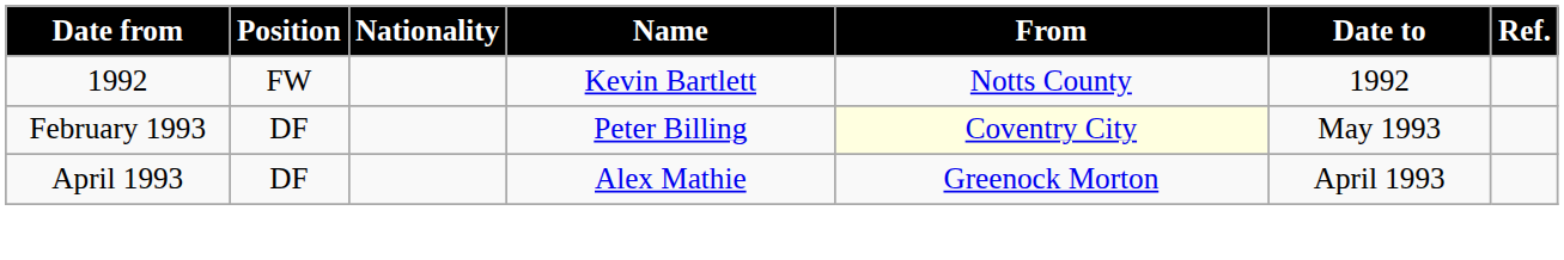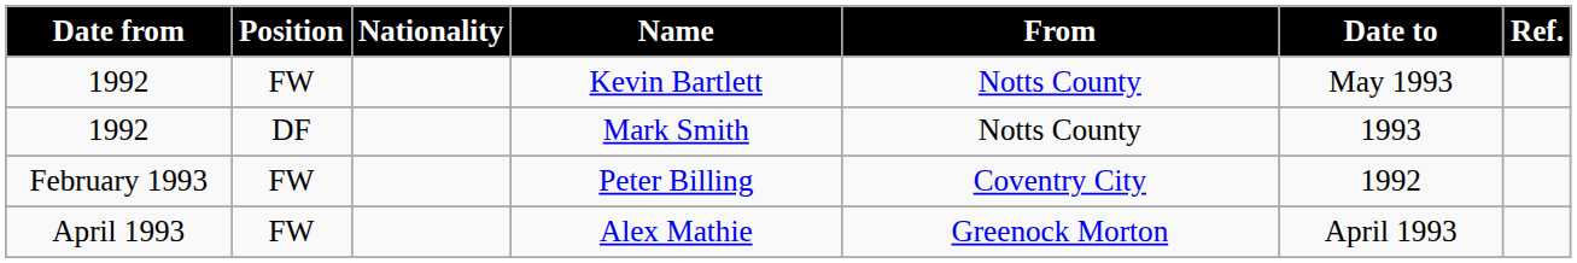Kevin Bartlett | Date to: 1992 -> May 1993
+ row: 1992 | DF | Mark Smith | Notts County | 1993
Peter Billing | Position: DF -> FW
Peter Billing | From: lightyellow background -> no background
Peter Billing | Date to: May 1993 -> 1992
Alex Mathie | Position: DF -> FW
